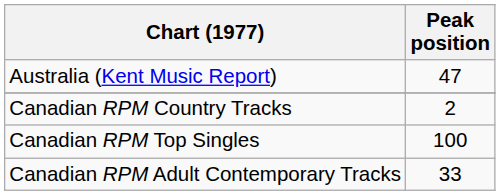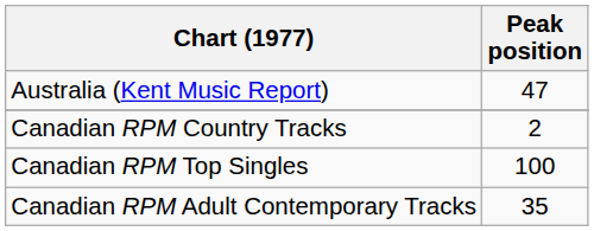Canadian RPM Adult Contemporary Tracks | Peak position: 33 -> 35
